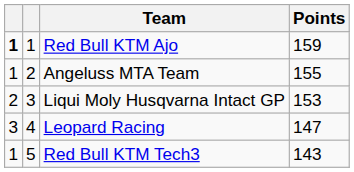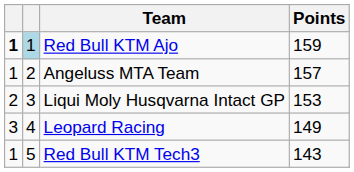Red Bull KTM Ajo | column 2: no background -> lightblue background
Angeluss MTA Team | Points: 155 -> 157
Leopard Racing | Points: 147 -> 149
